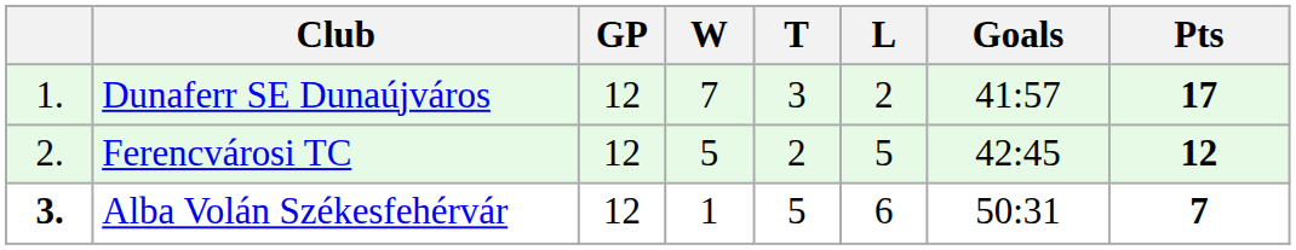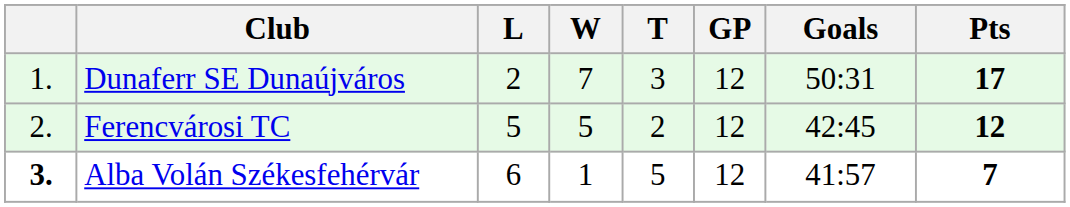columns swapped: GP <-> L
Dunaferr SE Dunaújváros | Goals: 41:57 -> 50:31
Alba Volán Székesfehérvár | Goals: 50:31 -> 41:57
